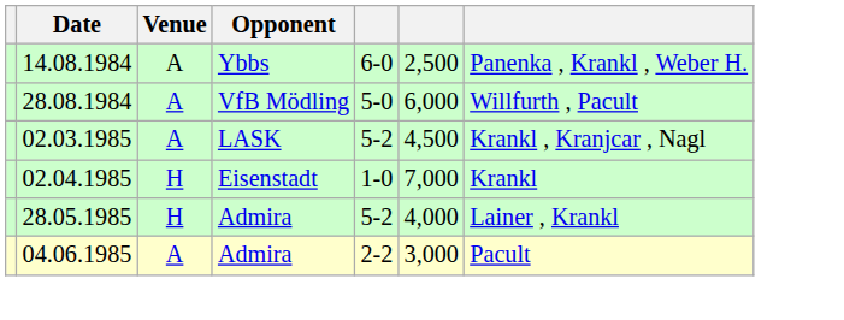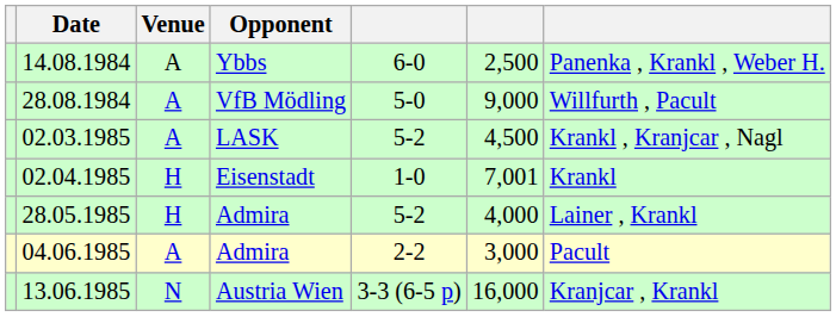28.08.1984 | column 6: 6,000 -> 9,000
02.04.1985 | column 6: 7,000 -> 7,001
+ row: 13.06.1985 | N | Austria Wien | 3-3 (6-5 p) | 16,000 | Kranjcar , Krankl
